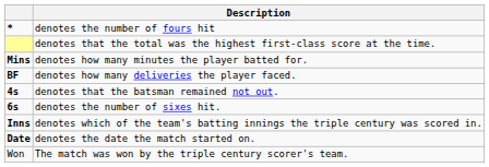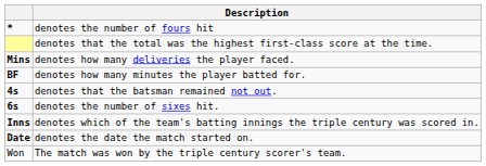Mins | Description: denotes how many minutes the player batted for. -> denotes how many deliveries the player faced.
BF | Description: denotes how many deliveries the player faced. -> denotes how many minutes the player batted for.
